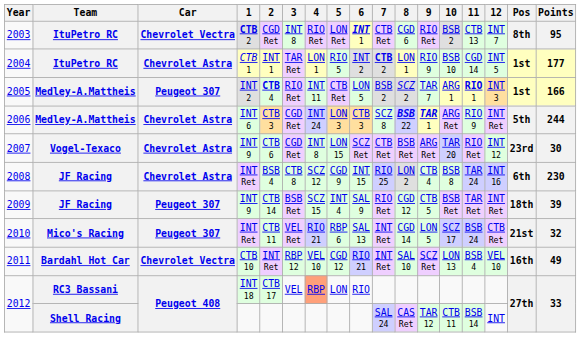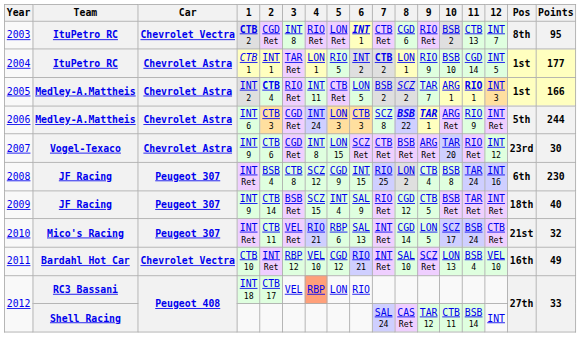2005 | Car: Peugeot 307 -> Chevrolet Astra
2008 | Car: Chevrolet Astra -> Peugeot 307
2009 | Points: 39 -> 40
